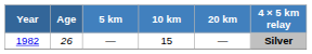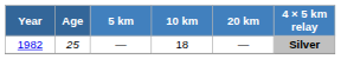1982 | Age: 26 -> 25
1982 | 10 km: 15 -> 18
